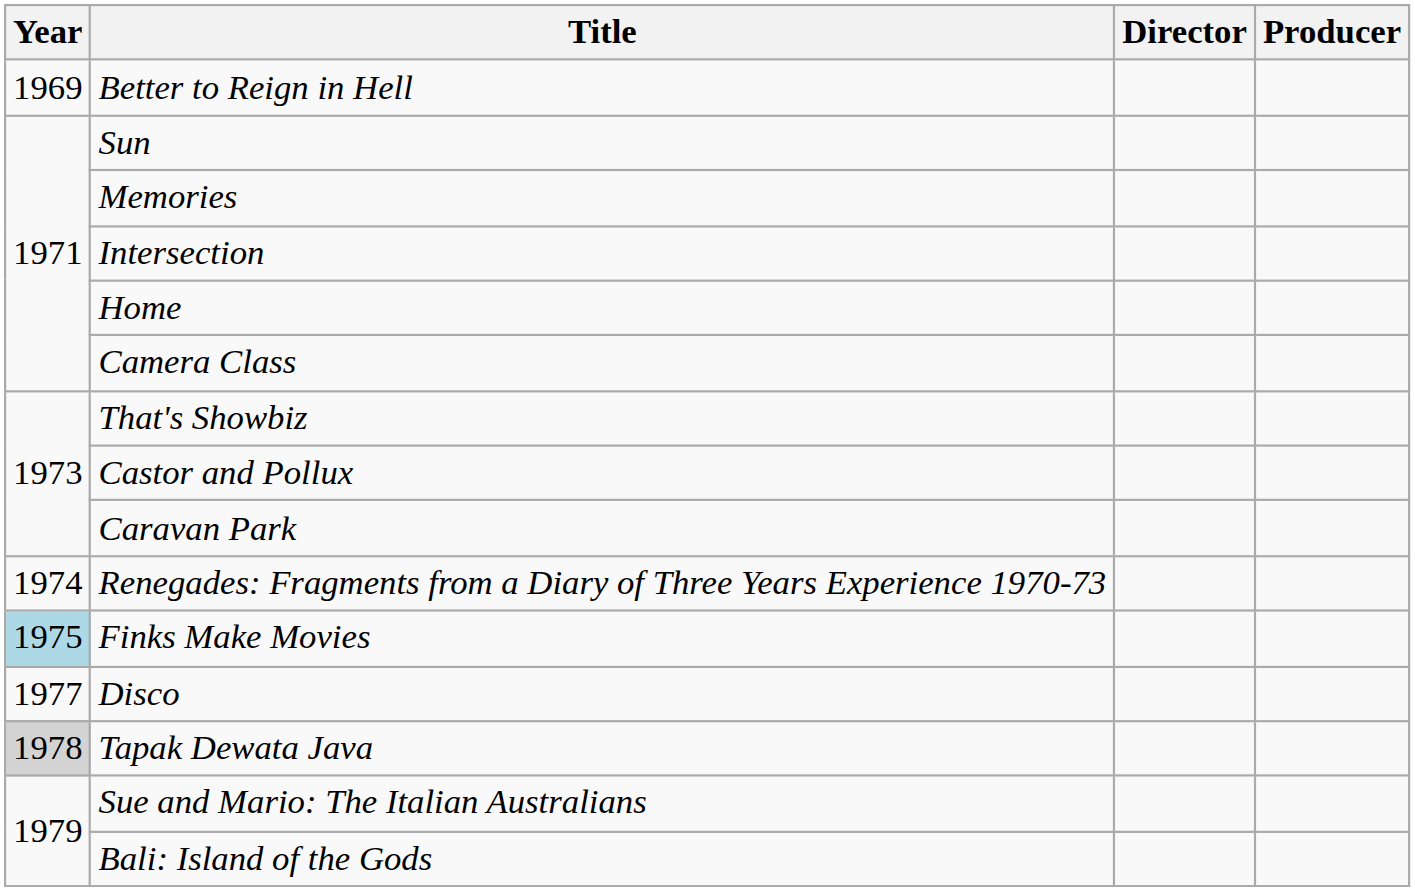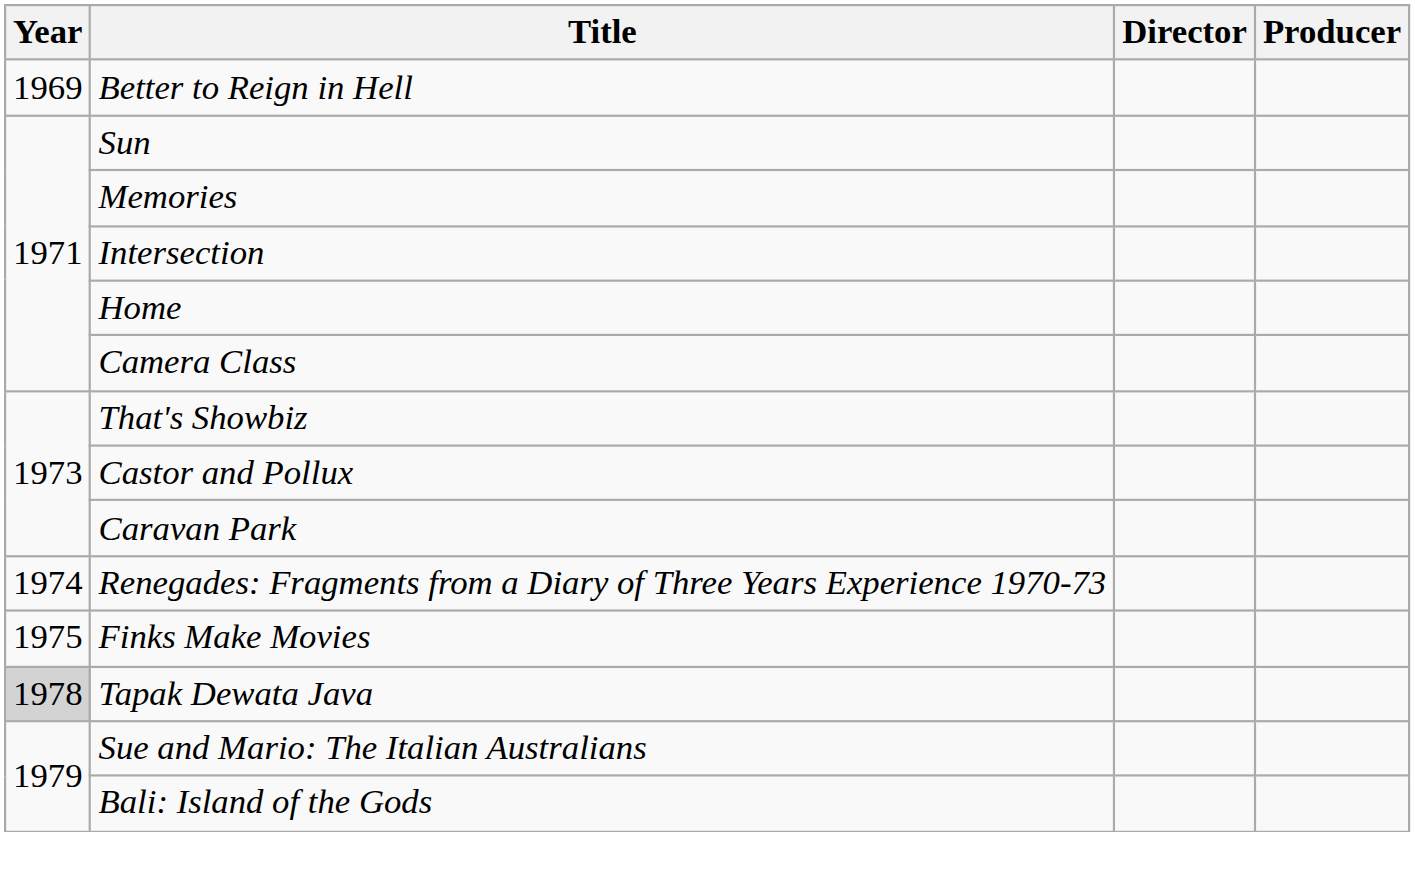Finks Make Movies | Year: lightblue background -> no background
- row: 1977 | Disco
